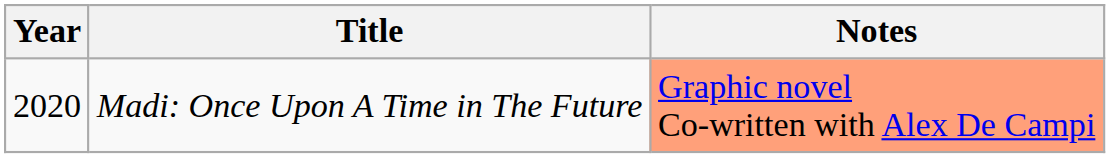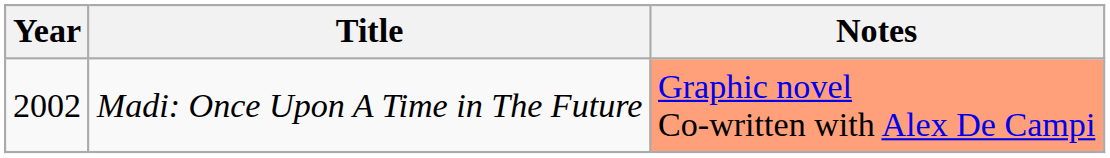Madi: Once Upon A Time in The Future | Year: 2020 -> 2002
